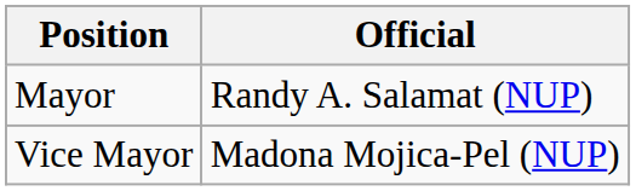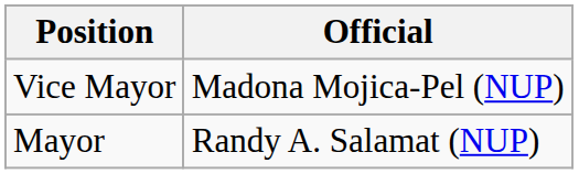rows swapped: Mayor <-> Vice Mayor
